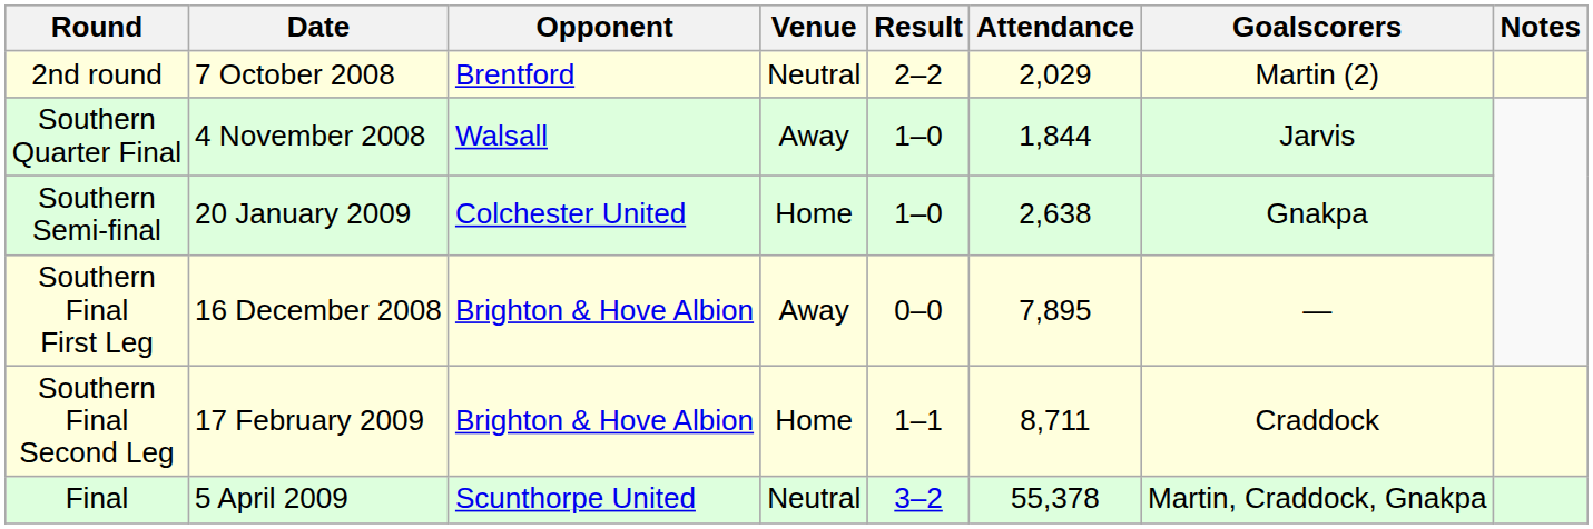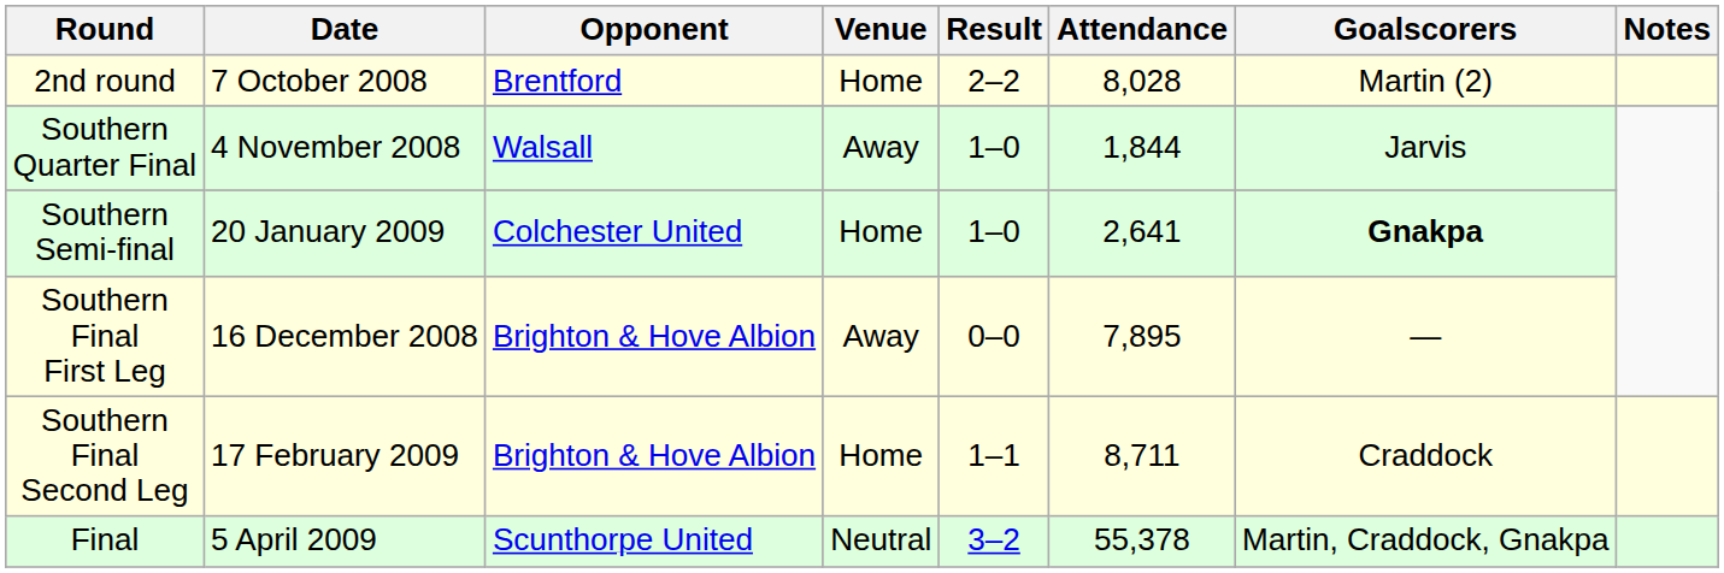2nd round | Venue: Neutral -> Home
2nd round | Attendance: 2,029 -> 8,028
Southern Semi-final | Attendance: 2,638 -> 2,641
Southern Semi-final | Goalscorers: normal -> bold
